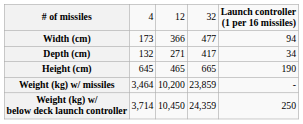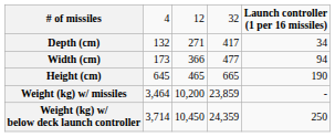rows swapped: Width (cm) <-> Depth (cm)
